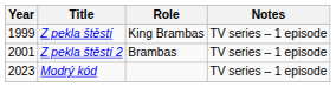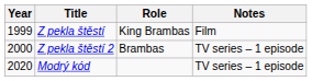Z pekla štěstí | Notes: TV series – 1 episode -> Film
Z pekla štěstí 2 | Year: 2001 -> 2000
Modrý kód | Year: 2023 -> 2020
